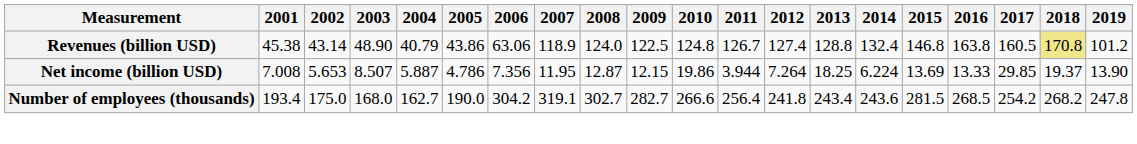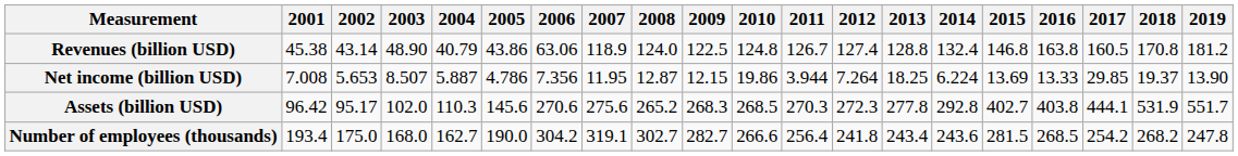Revenues (billion USD) | 2018: khaki background -> no background
Revenues (billion USD) | 2019: 101.2 -> 181.2
+ row: Assets (billion USD) | 96.42 | 95.17 | 102.0 | 110.3 | 145.6 | 270.6 | 275.6 | 265.2 | 268.3 | 268.5 | 270.3 | 272.3 | 277.8 | 292.8 | 402.7 | 403.8 | 444.1 | 531.9 | 551.7
